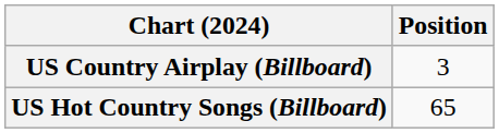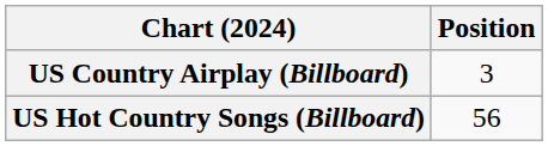US Hot Country Songs (Billboard) | Position: 65 -> 56
